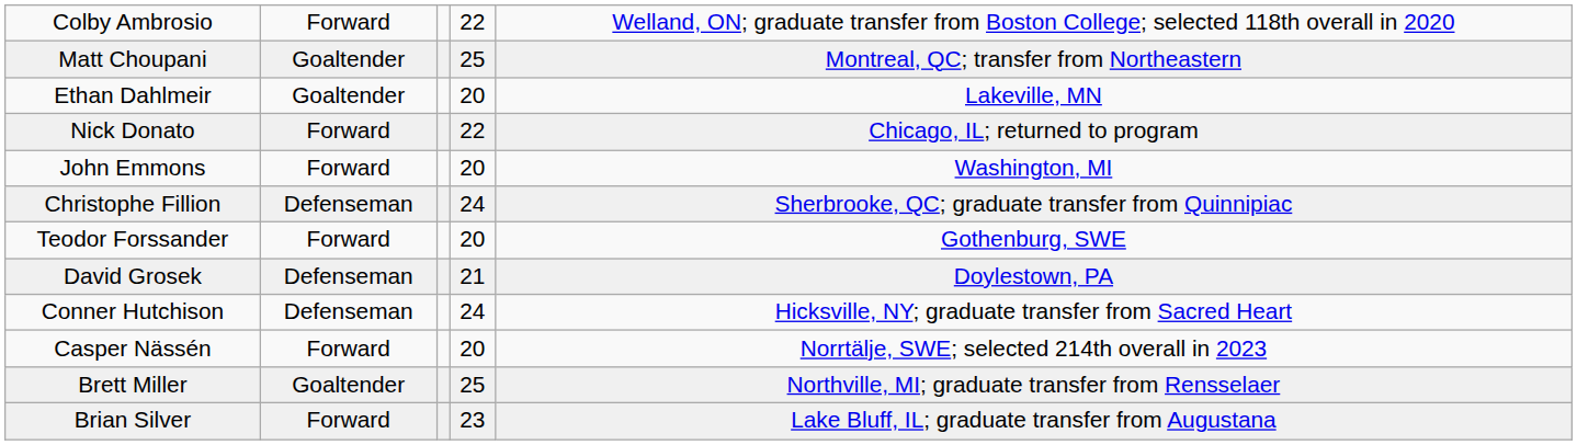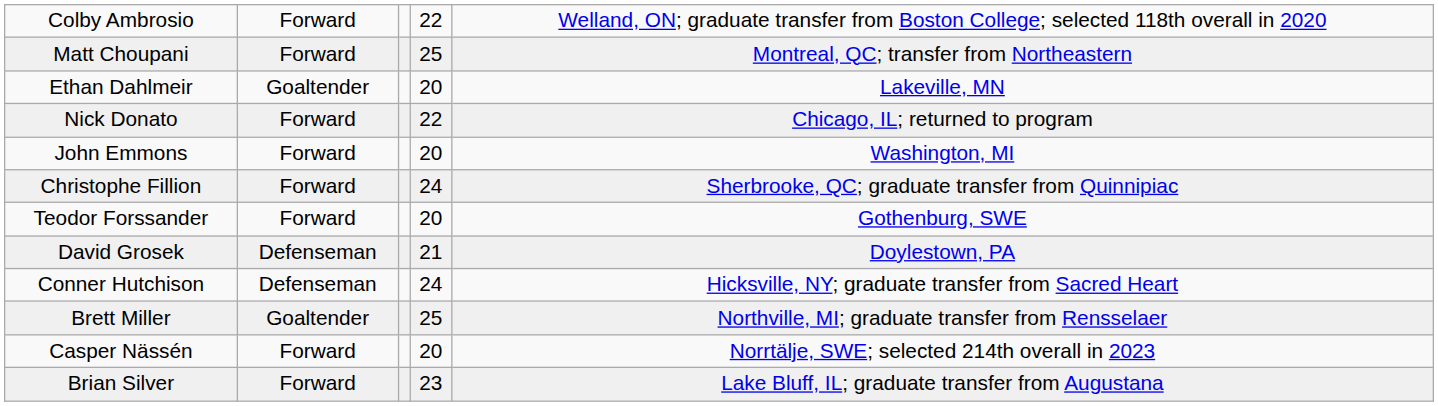Matt Choupani | column 2: Goaltender -> Forward
Christophe Fillion | column 2: Defenseman -> Forward
rows swapped: Brett Miller <-> Casper Nässén
